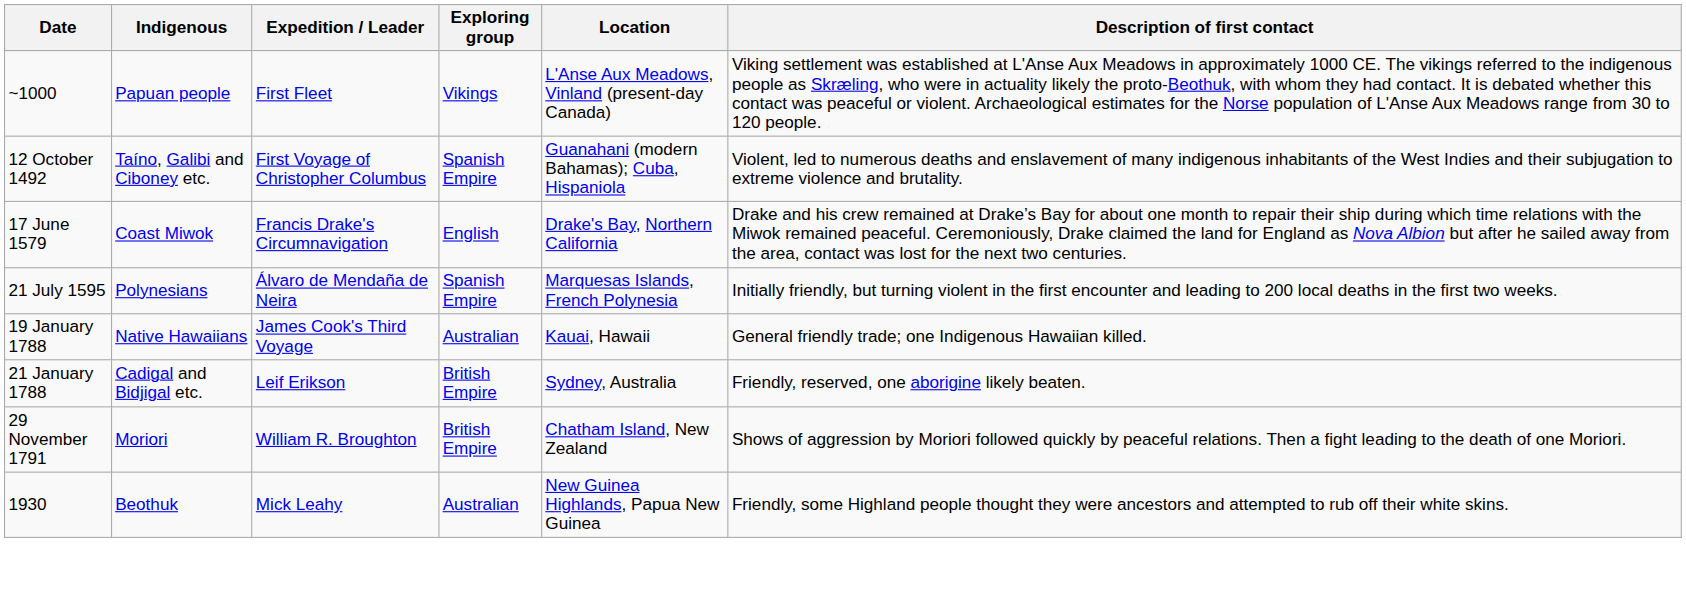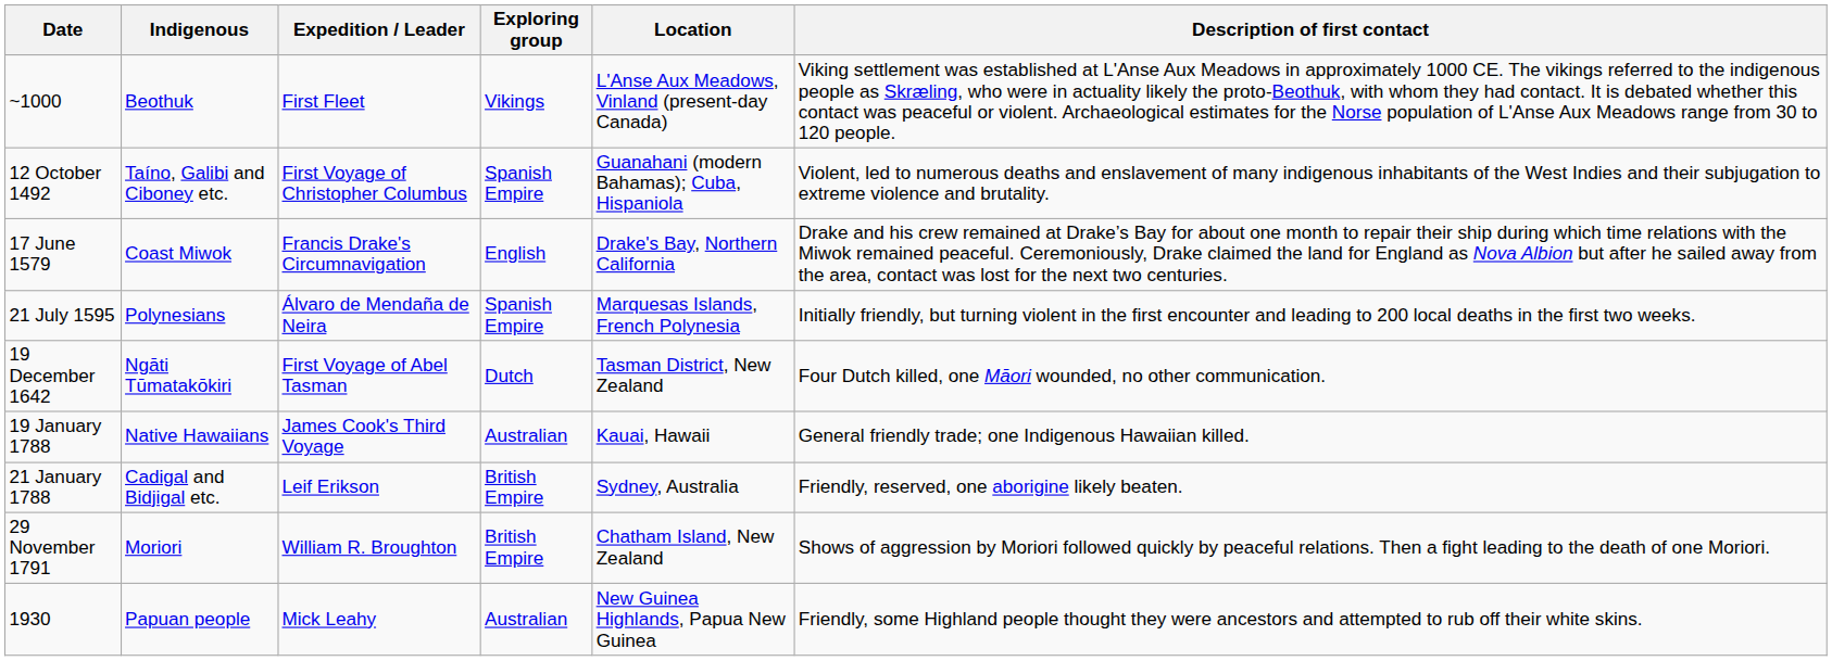~1000 | Indigenous: Papuan people -> Beothuk
+ row: 19 December 1642 | Ngāti Tūmatakōkiri | First Voyage of Abel Tasman | Dutch | Tasman District, New Zealand | Four Dutch killed, one Māori wounded, no other communication.
1930 | Indigenous: Beothuk -> Papuan people
